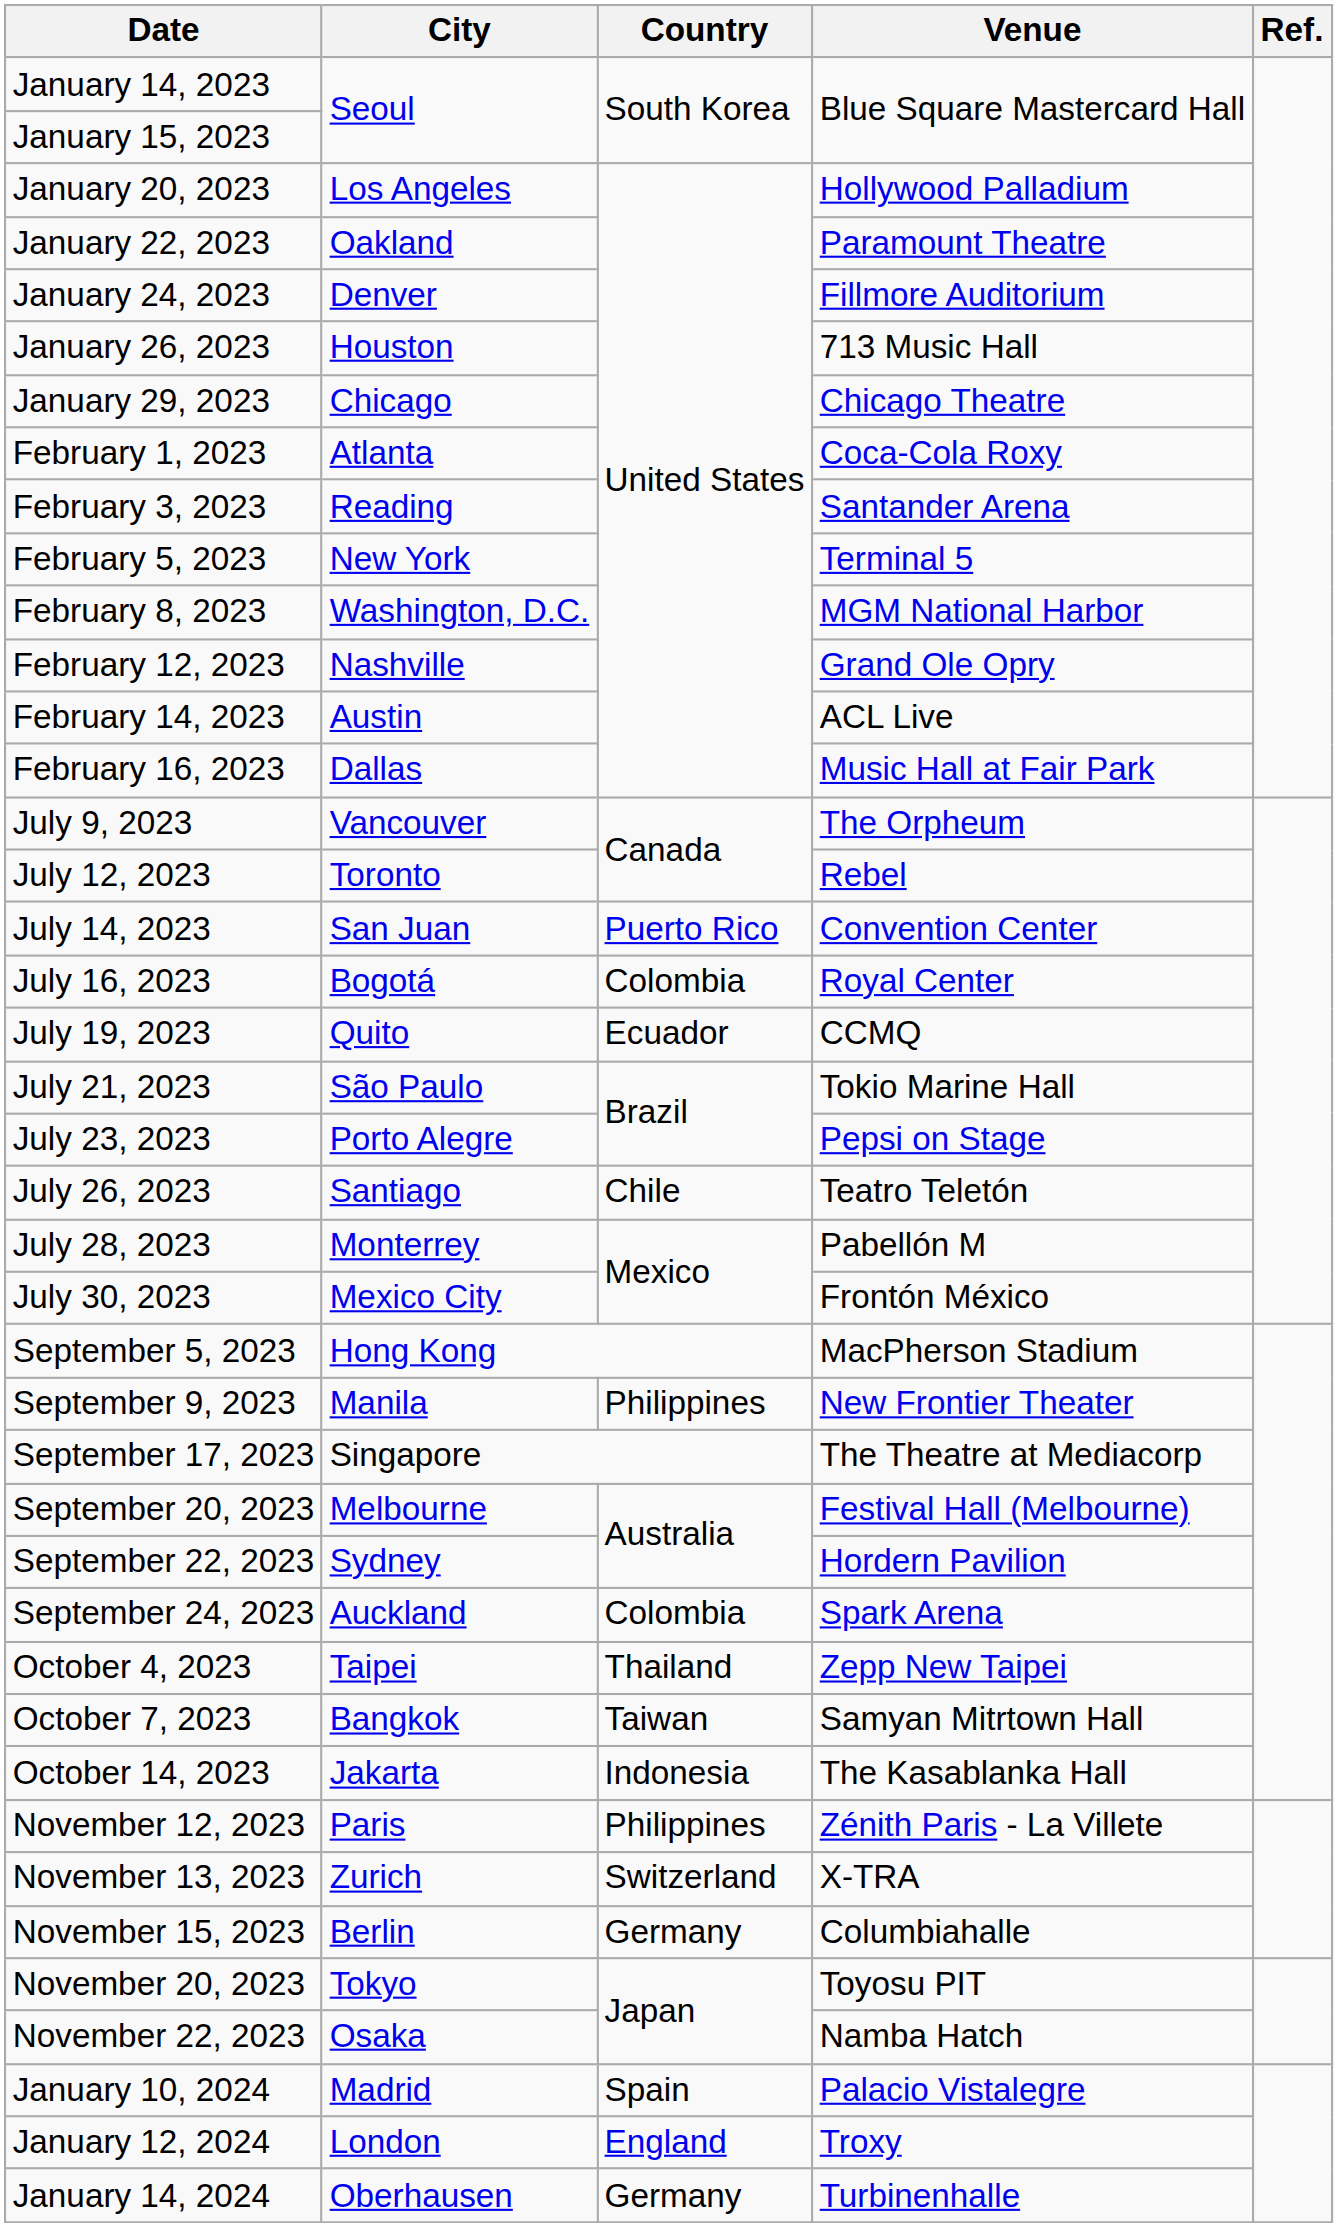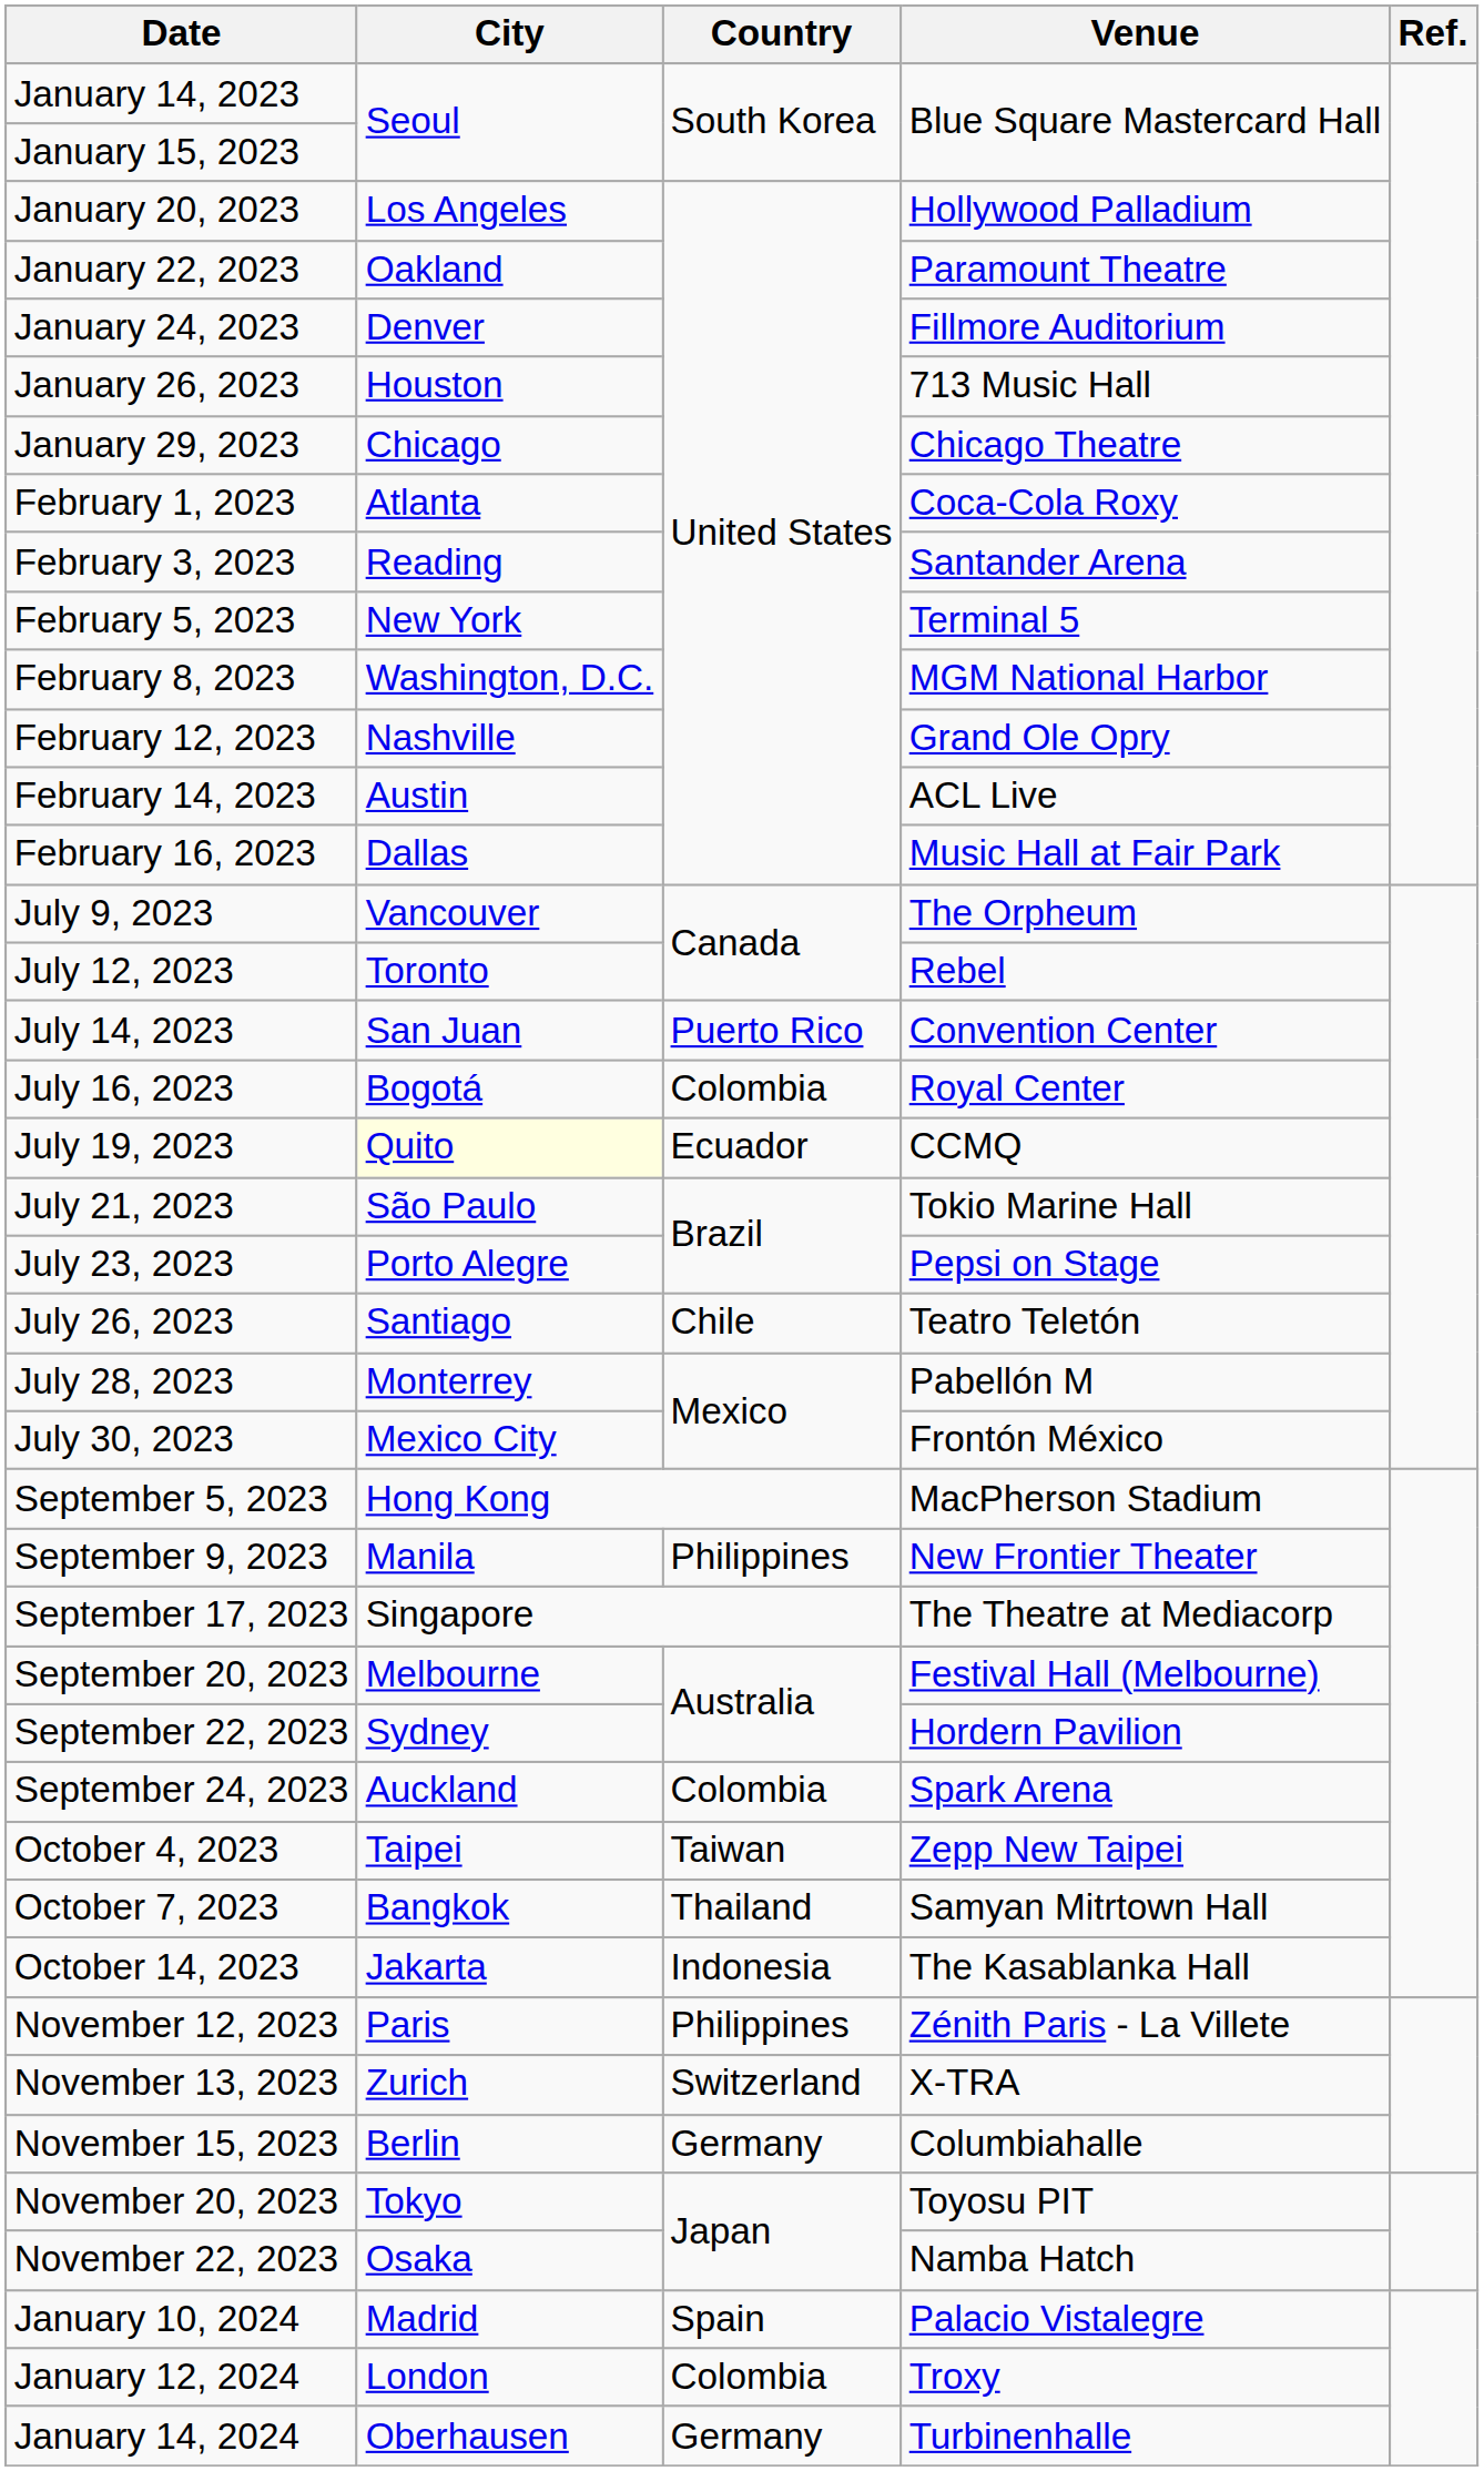July 19, 2023 | City: no background -> lightyellow background
October 4, 2023 | Country: Thailand -> Taiwan
October 7, 2023 | Country: Taiwan -> Thailand
January 12, 2024 | Country: England -> Colombia
